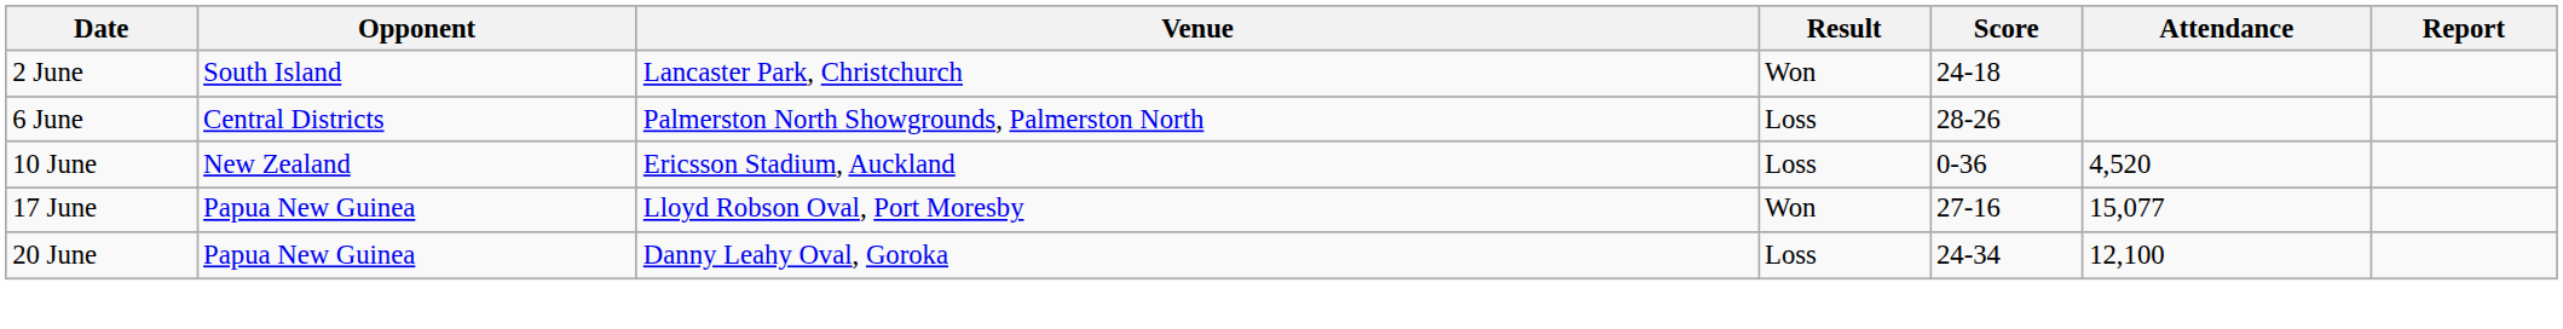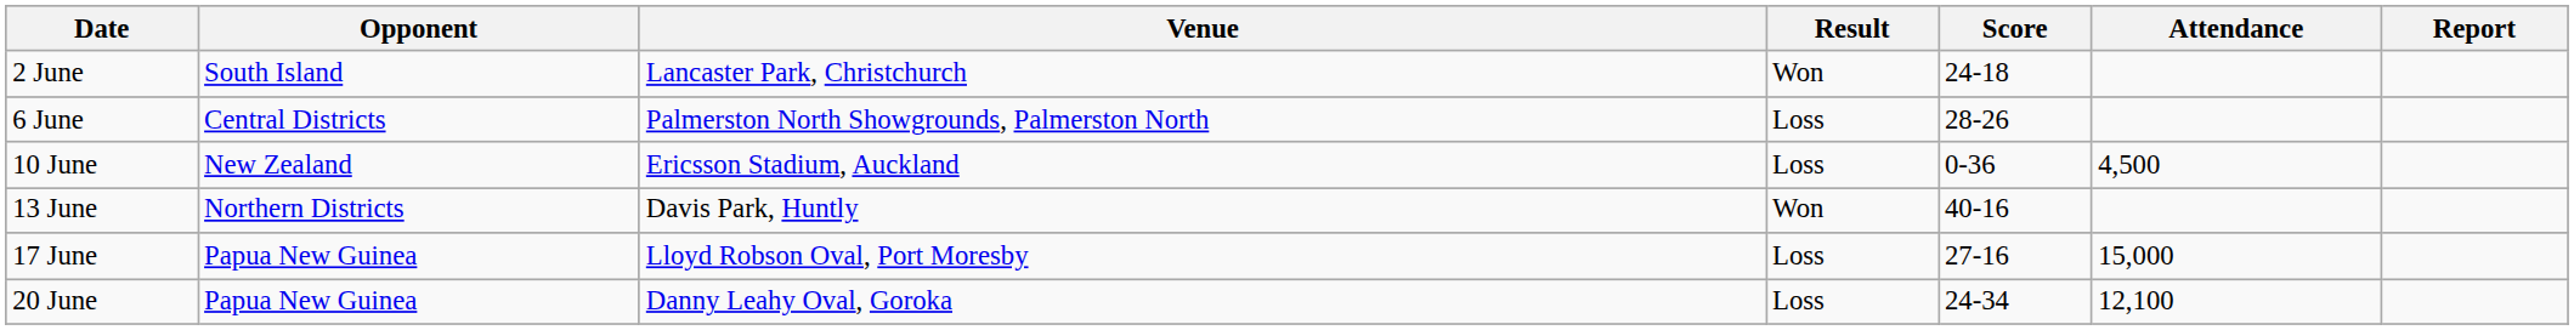10 June | Attendance: 4,520 -> 4,500
+ row: 13 June | Northern Districts | Davis Park, Huntly | Won | 40-16
17 June | Result: Won -> Loss
17 June | Attendance: 15,077 -> 15,000
